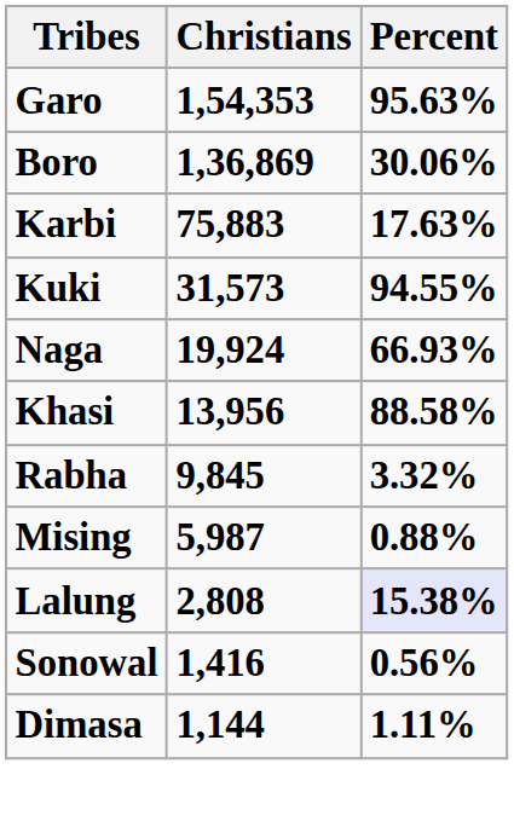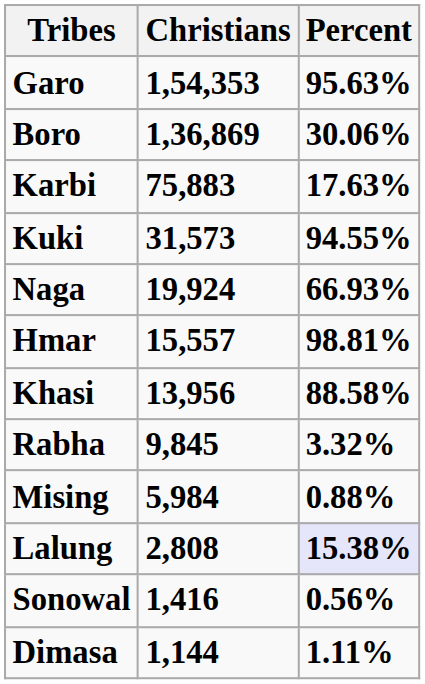+ row: Hmar | 15,557 | 98.81%
Mising | Christians: 5,987 -> 5,984
